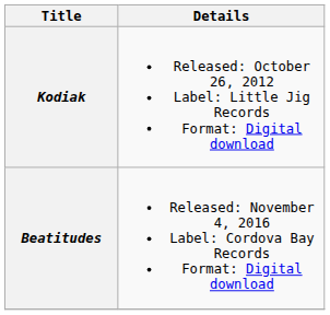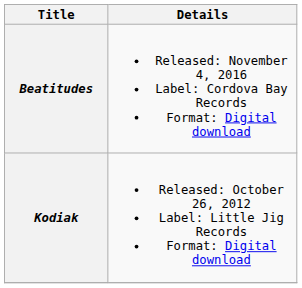rows swapped: Kodiak <-> Beatitudes
